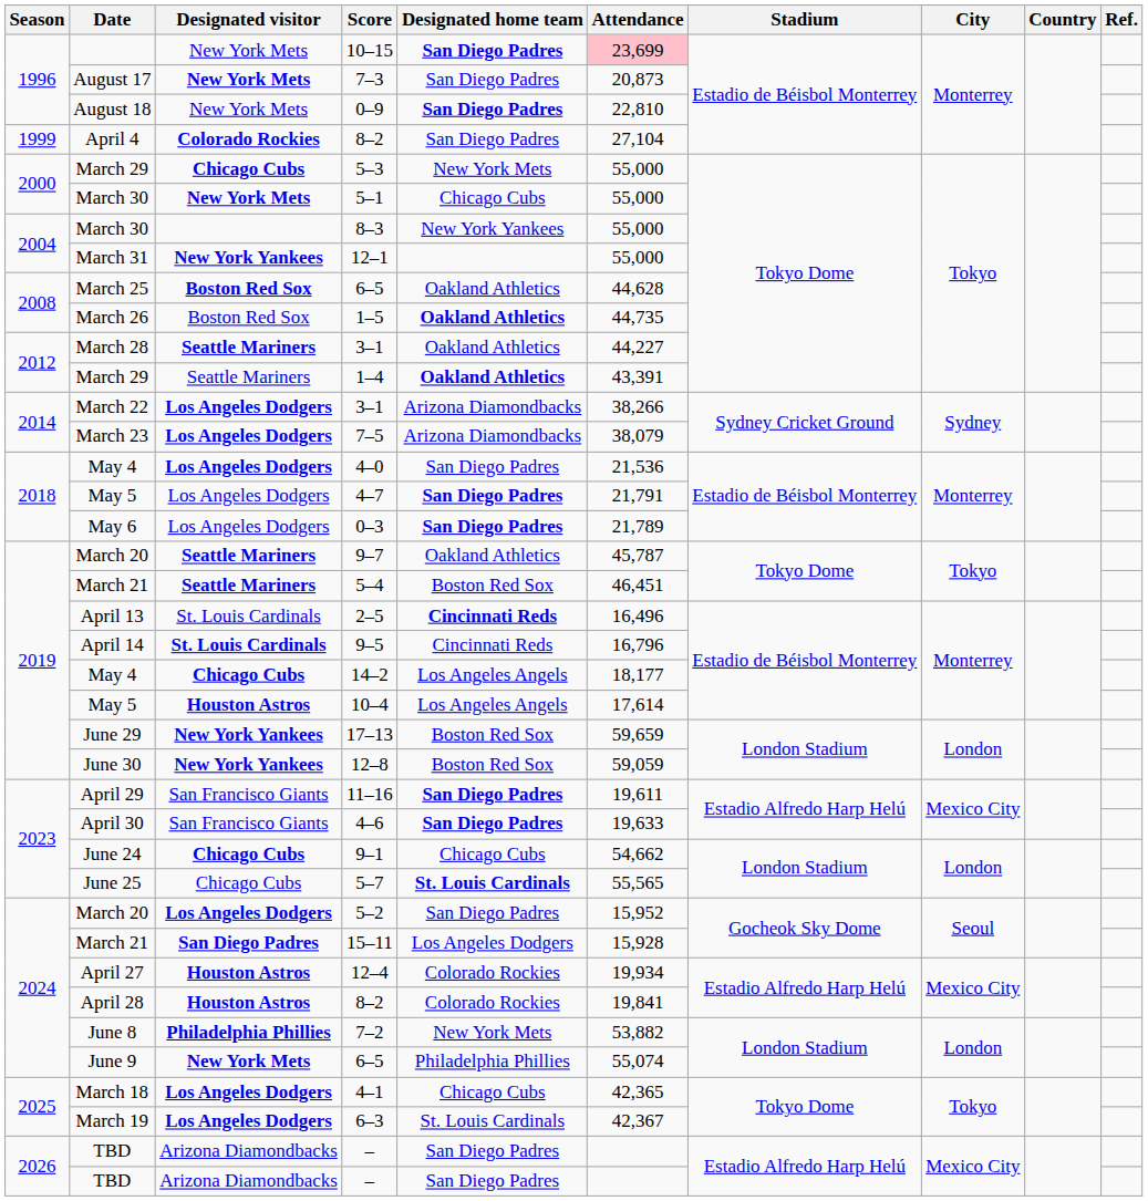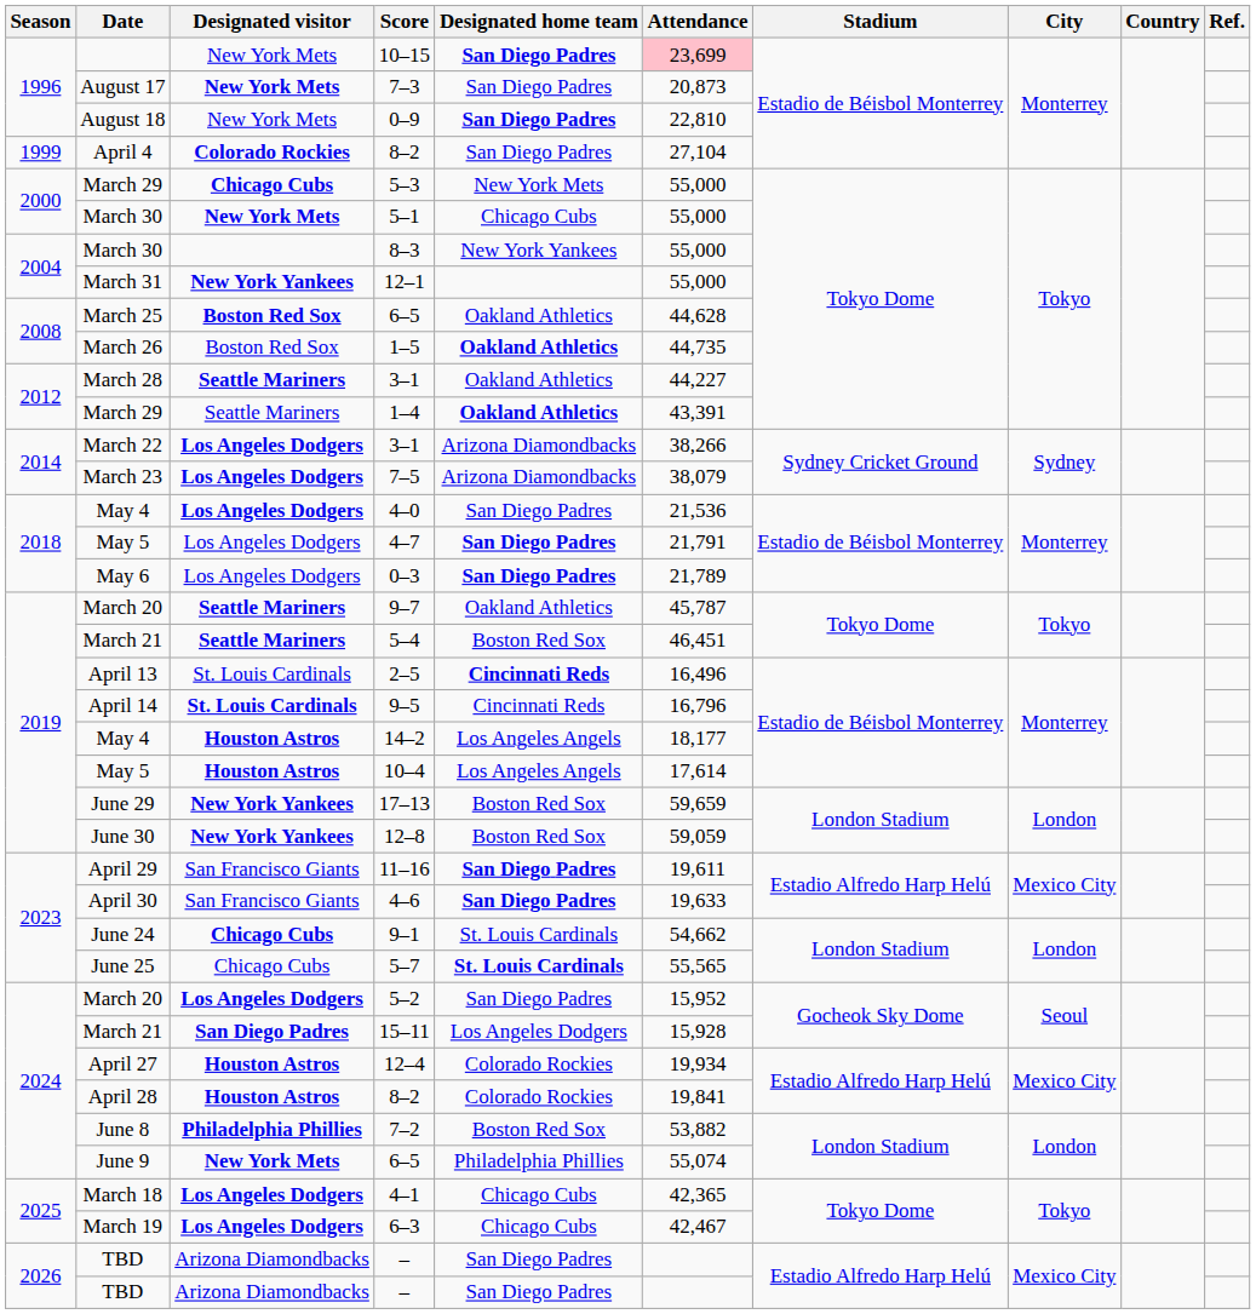14–2 | Designated visitor: Chicago Cubs -> Houston Astros
9–1 | Designated home team: Chicago Cubs -> St. Louis Cardinals
7–2 | Designated home team: New York Mets -> Boston Red Sox
6–3 | Designated home team: St. Louis Cardinals -> Chicago Cubs
6–3 | Attendance: 42,367 -> 42,467
